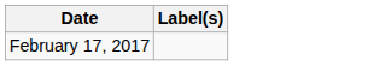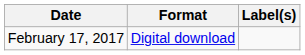+ column: Format | Digital download
